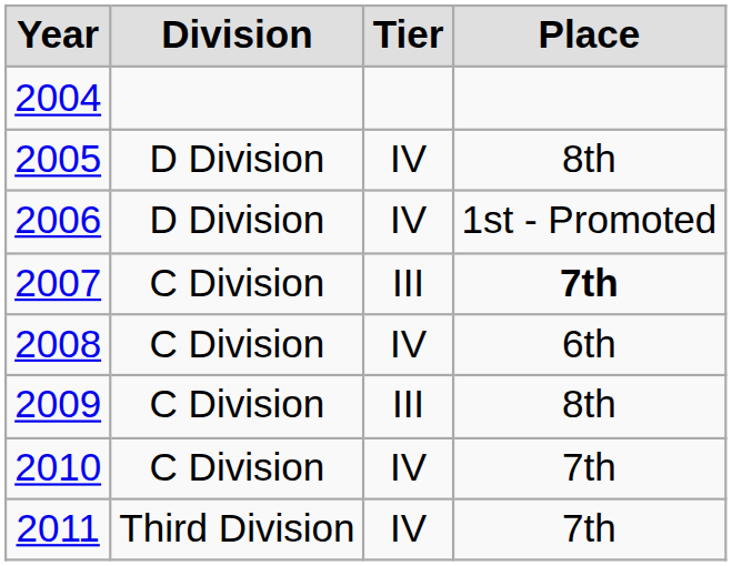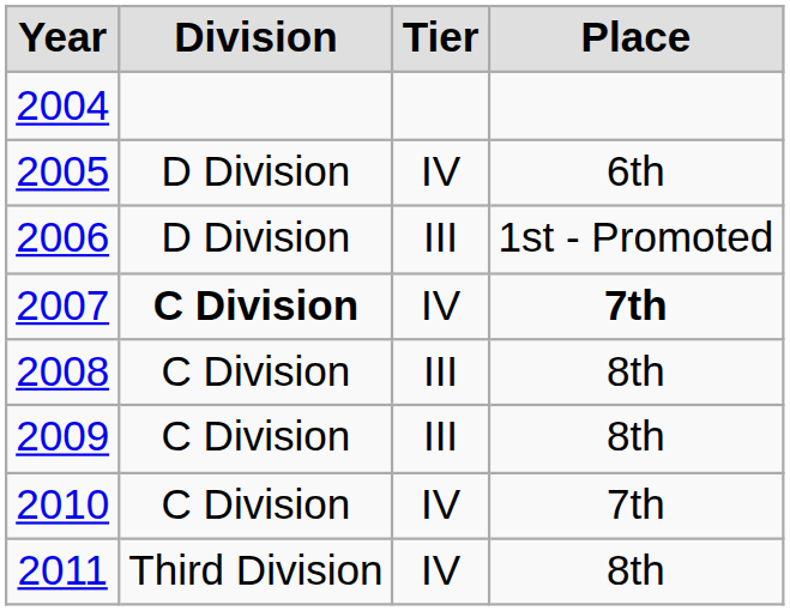2005 | Place: 8th -> 6th
2006 | Tier: IV -> III
2007 | Division: normal -> bold
2007 | Tier: III -> IV
2008 | Tier: IV -> III
2008 | Place: 6th -> 8th
2011 | Place: 7th -> 8th
